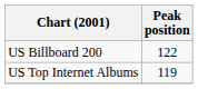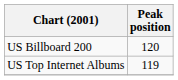US Billboard 200 | Peak position: 122 -> 120
